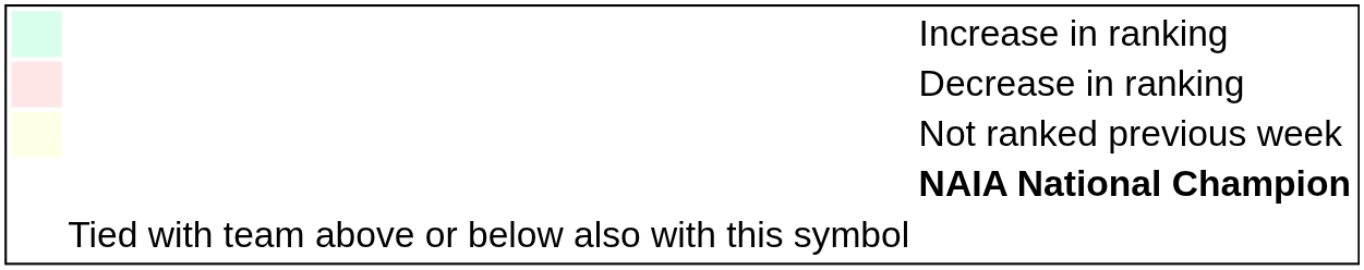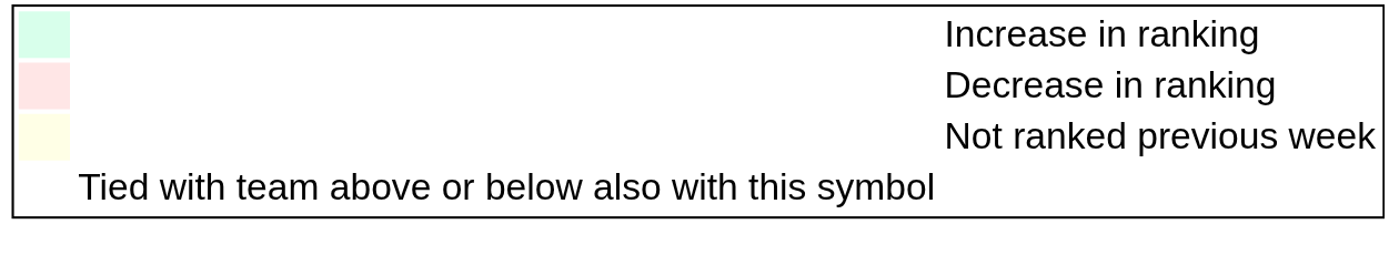- row: NAIA National Champion
